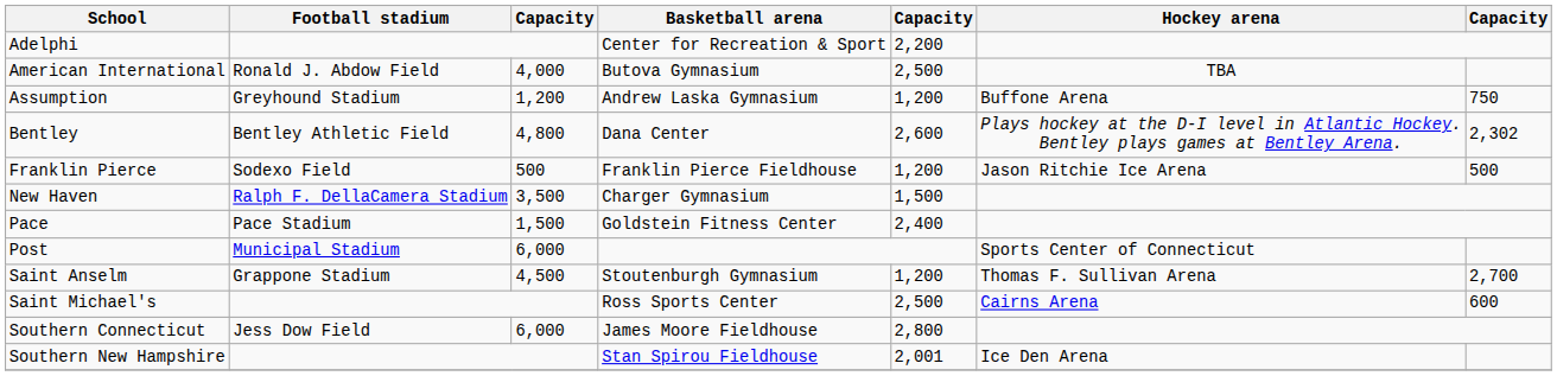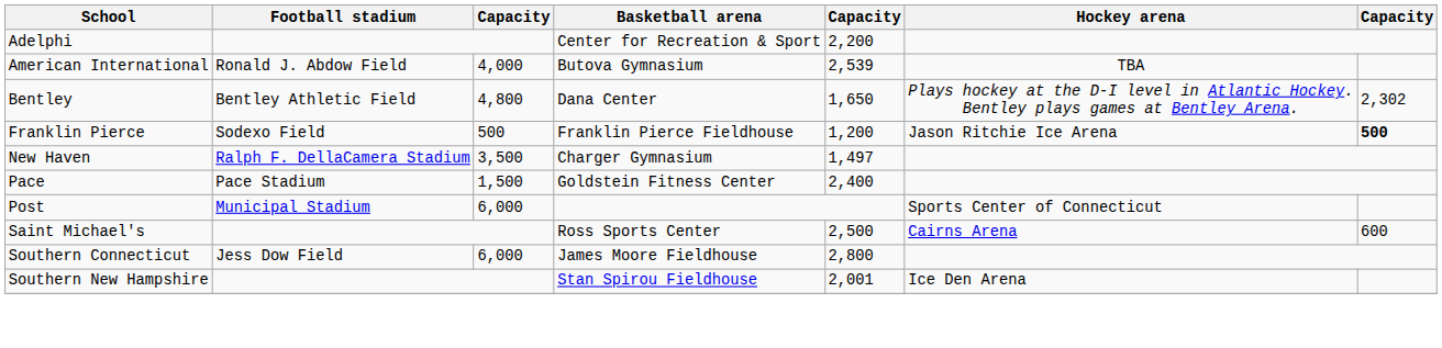American International | column 5: 2,500 -> 2,539
- row: Assumption | Greyhound Stadium | 1,200 | Andrew Laska Gymnasium | 1,200 | Buffone Arena | 750
Bentley | column 5: 2,600 -> 1,650
Franklin Pierce | column 7: normal -> bold
New Haven | column 5: 1,500 -> 1,497
- row: Saint Anselm | Grappone Stadium | 4,500 | Stoutenburgh Gymnasium | 1,200 | Thomas F. Sullivan Arena | 2,700
